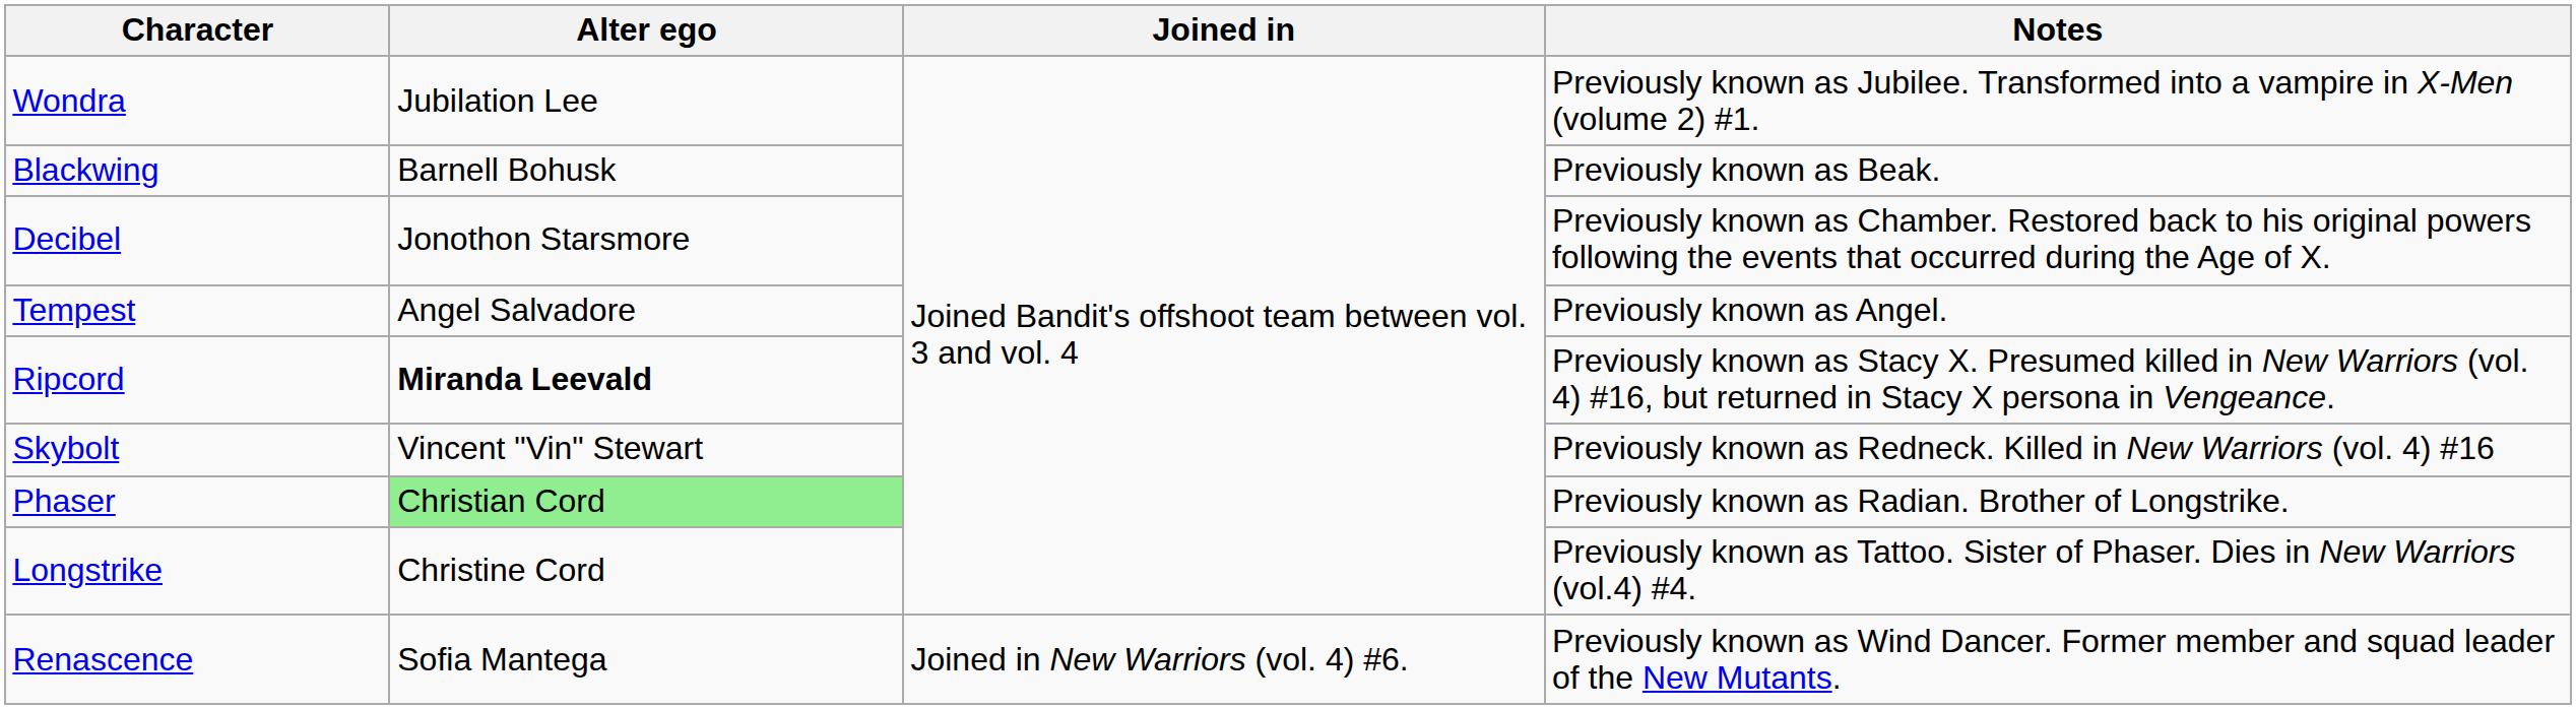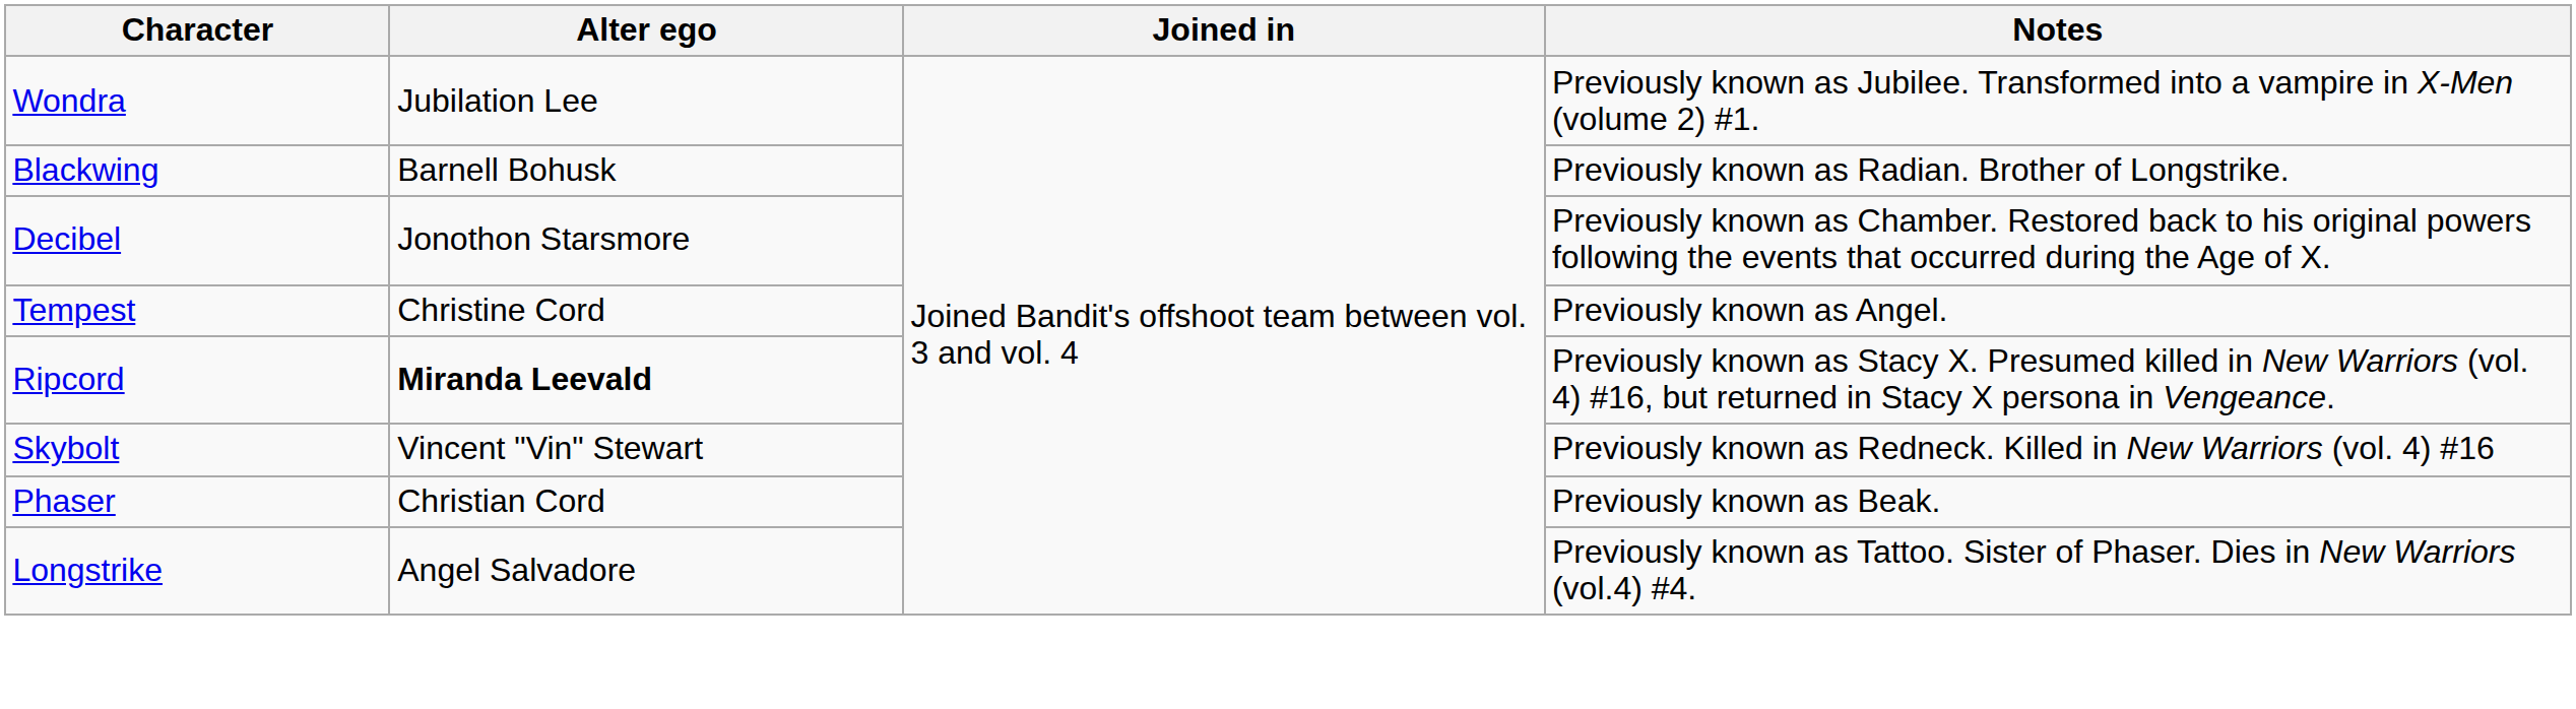Blackwing | Notes: Previously known as Beak. -> Previously known as Radian. Brother of Longstrike.
Tempest | Alter ego: Angel Salvadore -> Christine Cord
Phaser | Alter ego: lightgreen background -> no background
Phaser | Notes: Previously known as Radian. Brother of Longstrike. -> Previously known as Beak.
Longstrike | Alter ego: Christine Cord -> Angel Salvadore
- row: Renascence | Sofia Mantega | Joined in New Warriors (vol. 4) #6. | Previously known as Wind Dancer. Former member and squad leader of the New Mutants.
